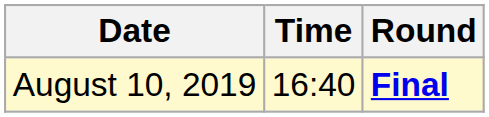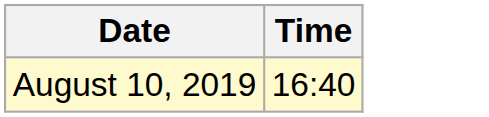- column: Round | Final
